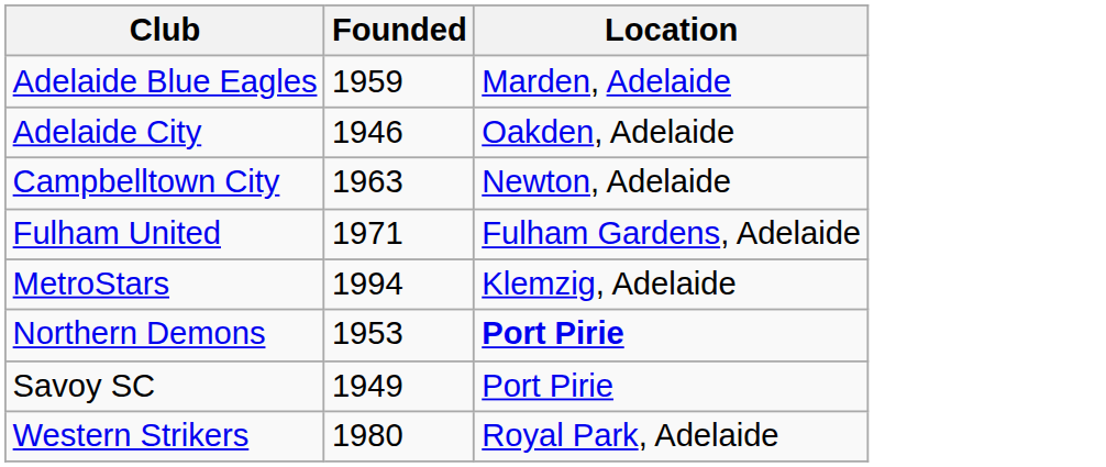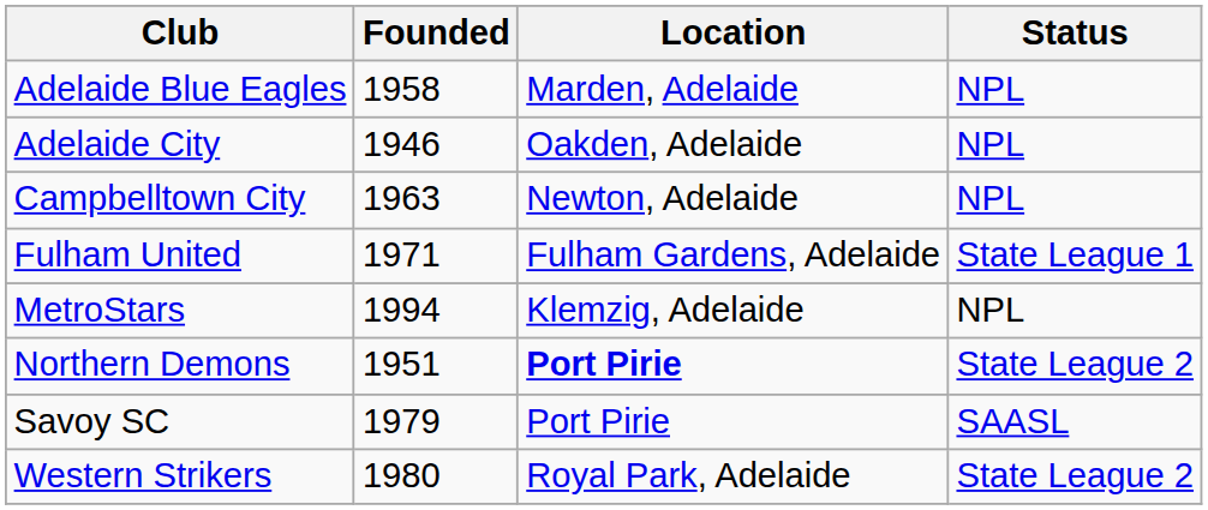+ column: Status | NPL | NPL | NPL | State League 1 | NPL | State League 2 | SAASL | State League 2
Adelaide Blue Eagles | Founded: 1959 -> 1958
Northern Demons | Founded: 1953 -> 1951
Savoy SC | Founded: 1949 -> 1979
